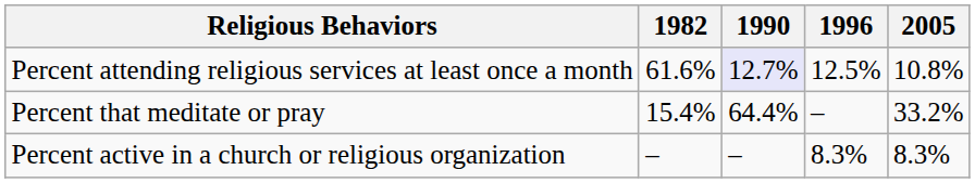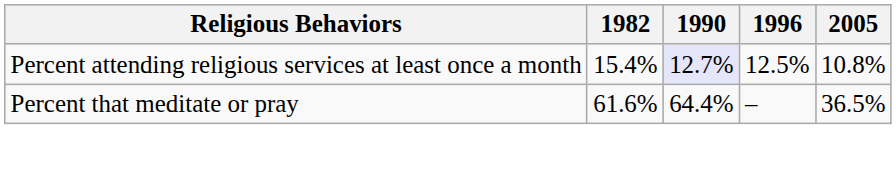Percent attending religious services at least once a month | 1982: 61.6% -> 15.4%
Percent that meditate or pray | 1982: 15.4% -> 61.6%
Percent that meditate or pray | 2005: 33.2% -> 36.5%
- row: Percent active in a church or religious organization | – | – | 8.3% | 8.3%
